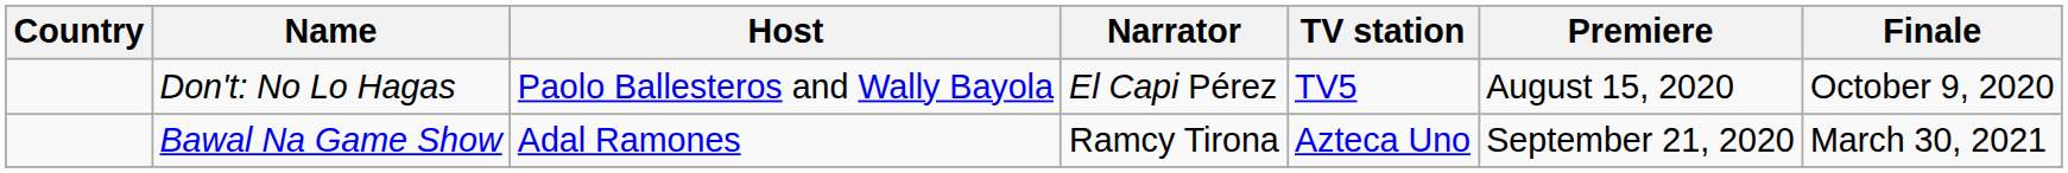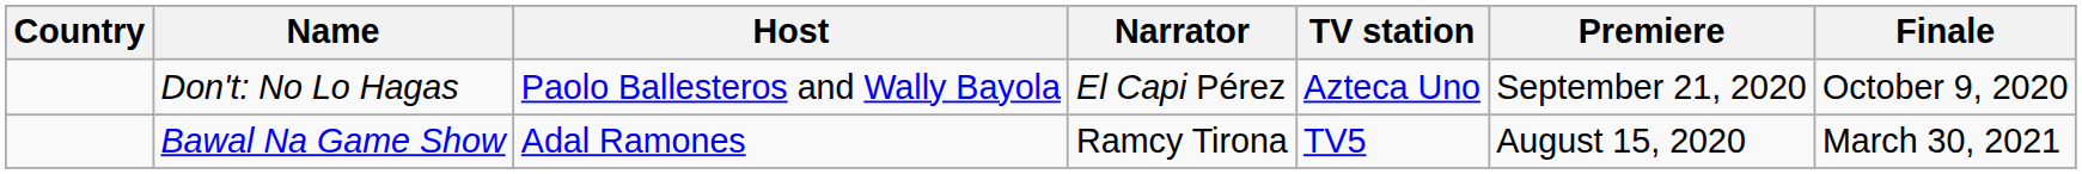Don't: No Lo Hagas | TV station: TV5 -> Azteca Uno
Don't: No Lo Hagas | Premiere: August 15, 2020 -> September 21, 2020
Bawal Na Game Show | TV station: Azteca Uno -> TV5
Bawal Na Game Show | Premiere: September 21, 2020 -> August 15, 2020
